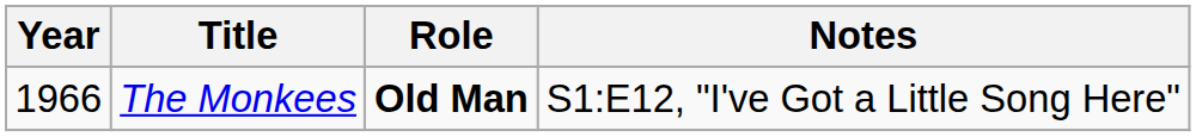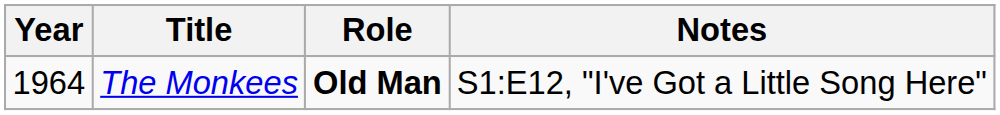The Monkees | Year: 1966 -> 1964
